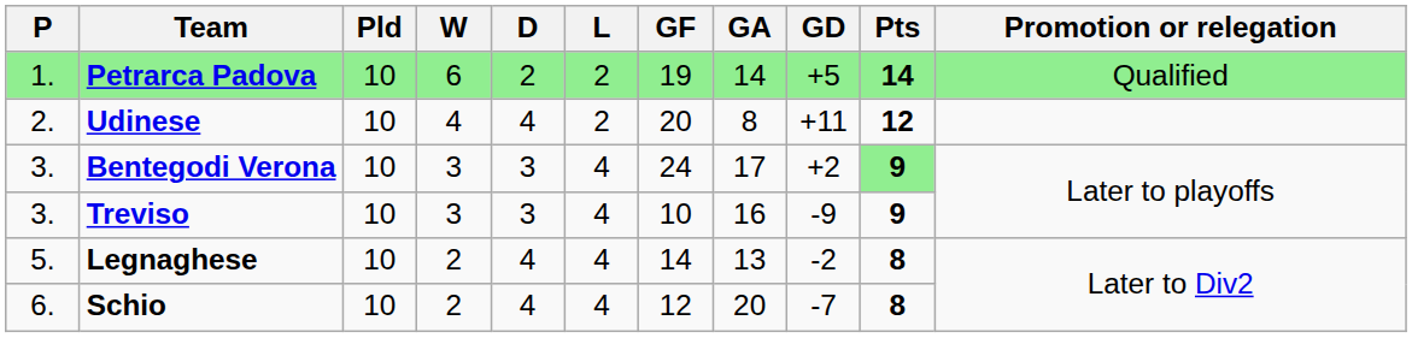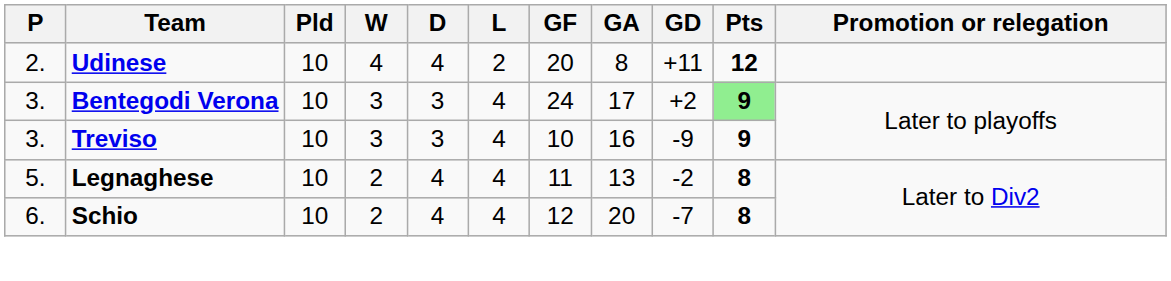- row: 1. | Petrarca Padova | 10 | 6 | 2 | 2 | 19 | 14 | +5 | 14 | Qualified
Legnaghese | GF: 14 -> 11
